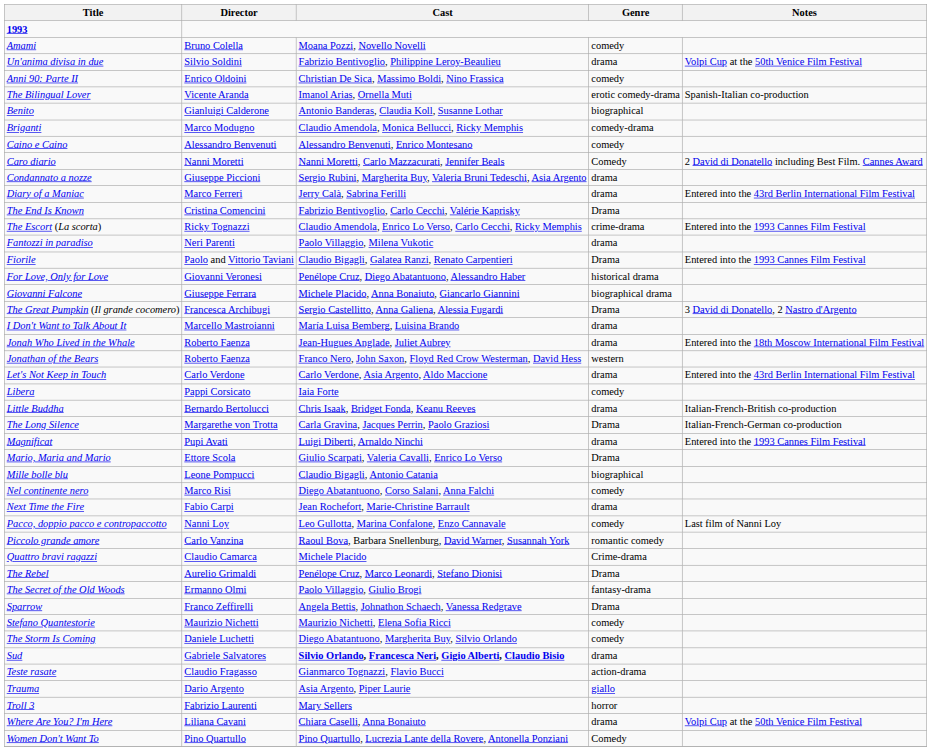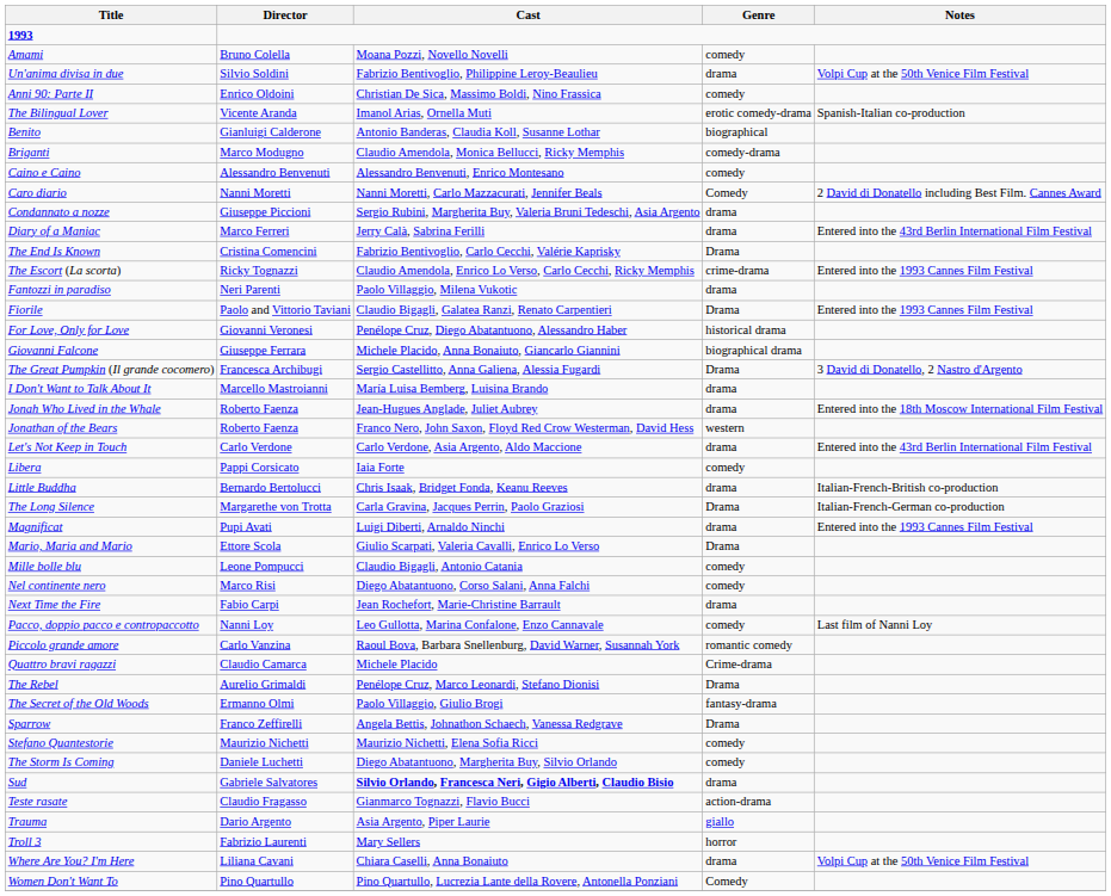Mille bolle blu | Genre: biographical -> comedy
